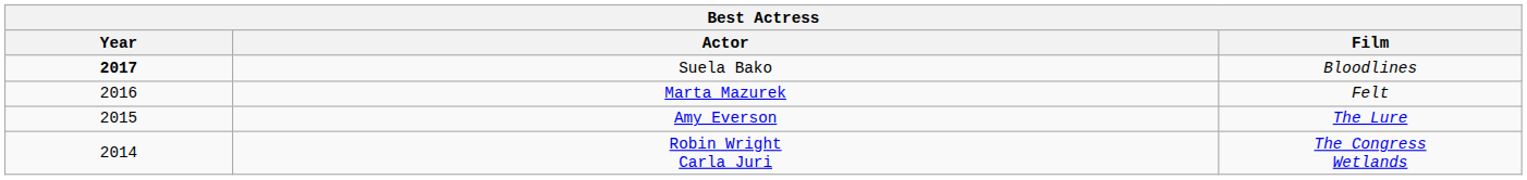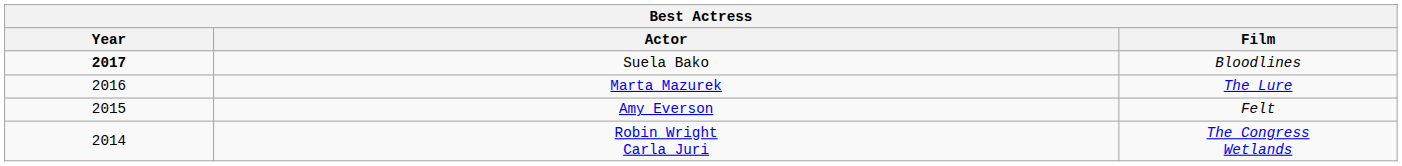Marta Mazurek | Film: Felt -> The Lure
Amy Everson | Film: The Lure -> Felt
